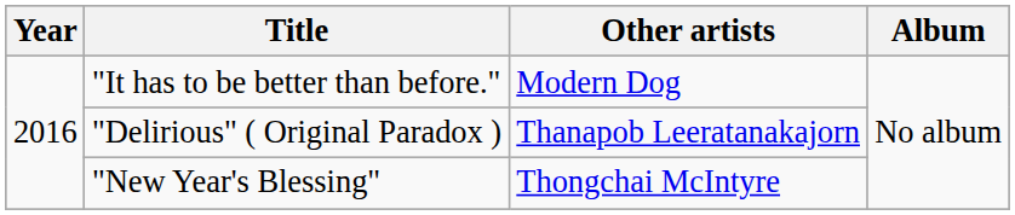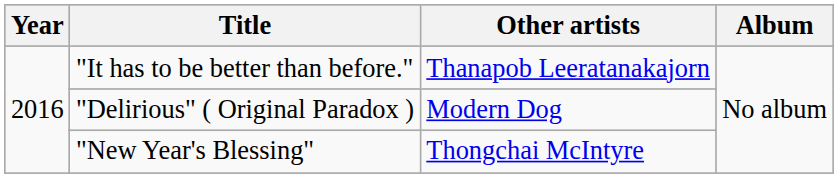"It has to be better than before." | Other artists: Modern Dog -> Thanapob Leeratanakajorn
"Delirious" ( Original Paradox ) | Other artists: Thanapob Leeratanakajorn -> Modern Dog
